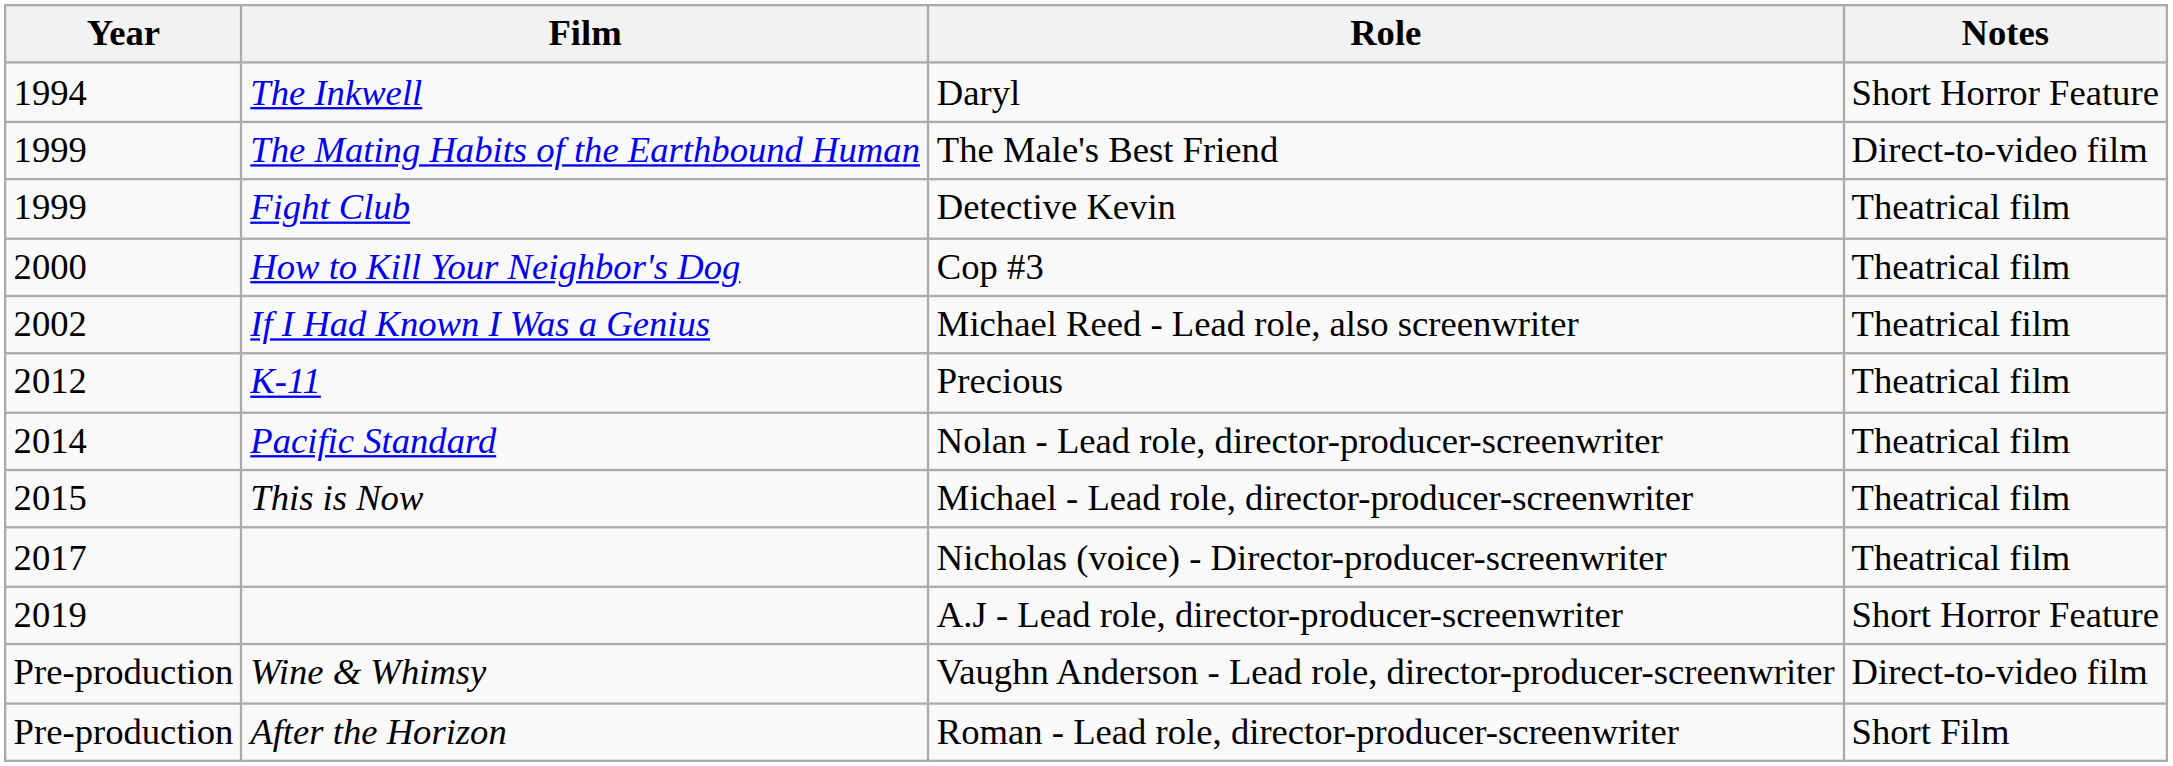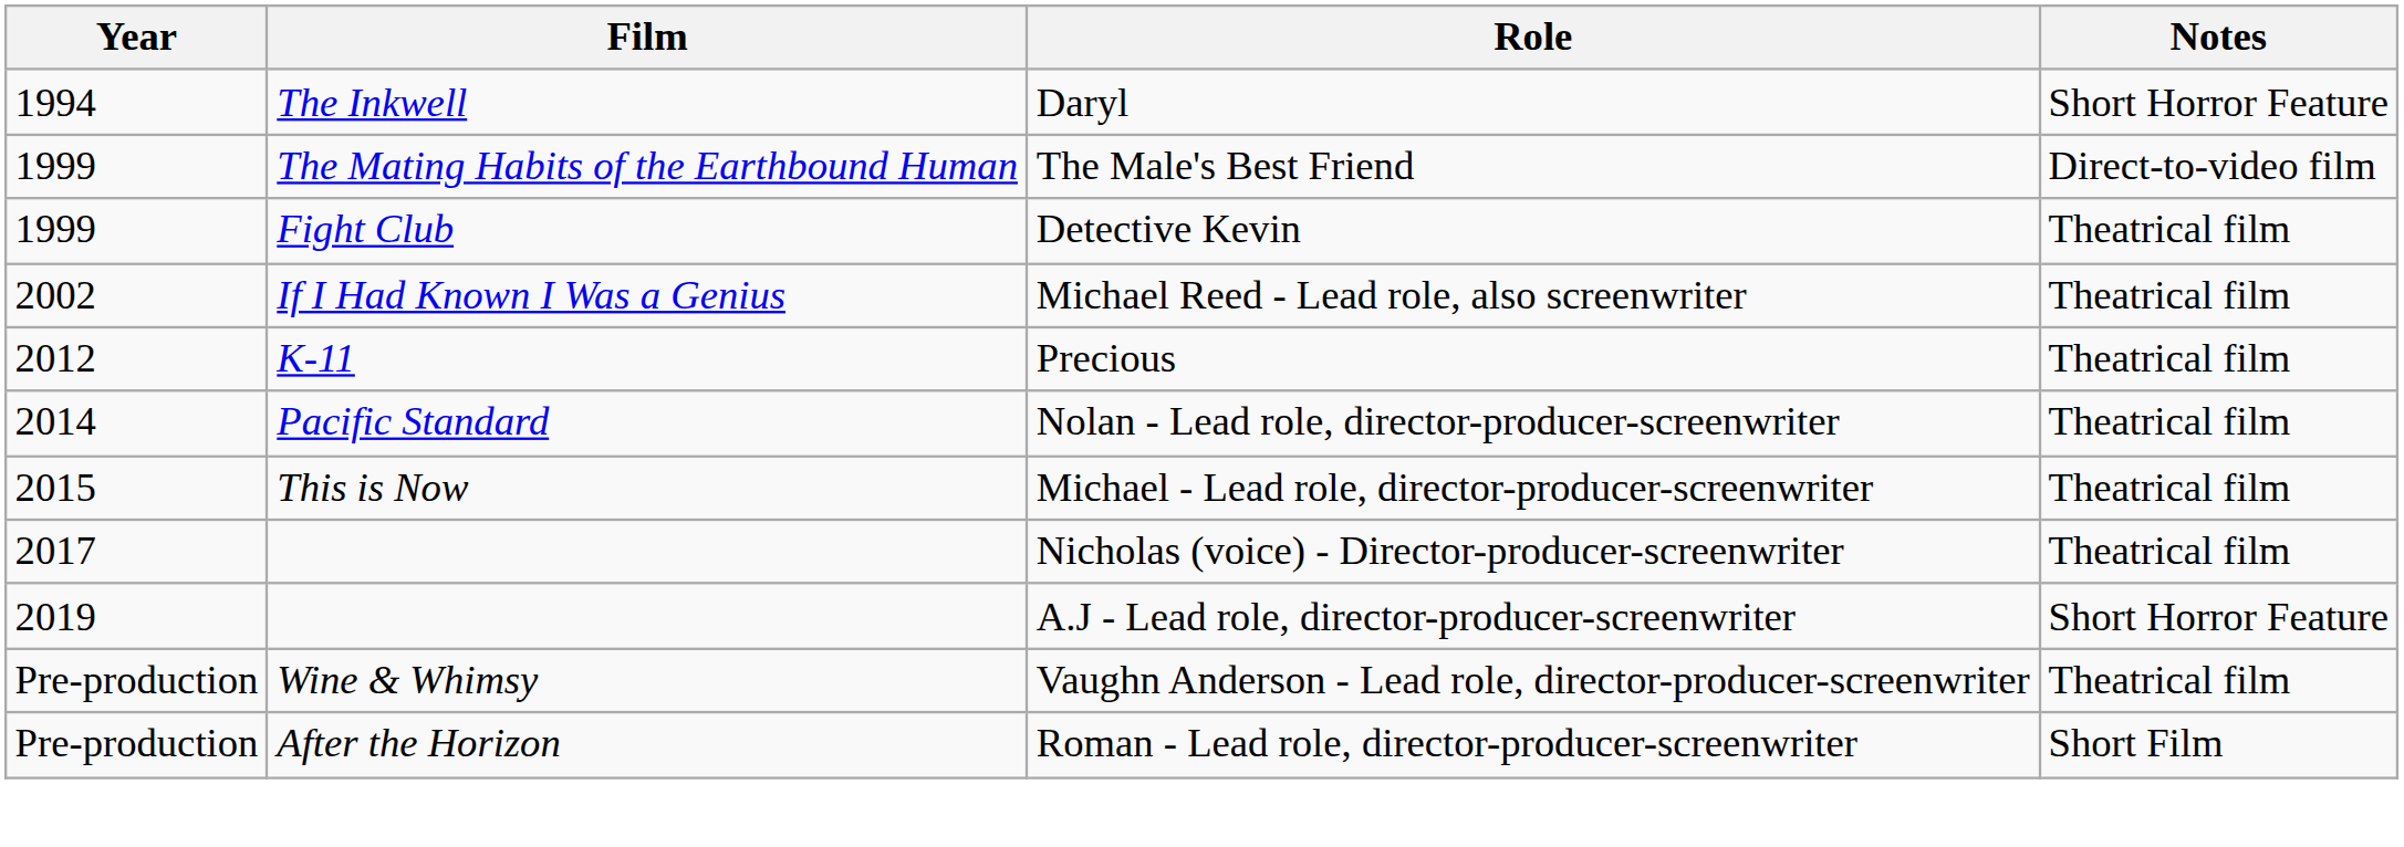- row: 2000 | How to Kill Your Neighbor's Dog | Cop #3 | Theatrical film
Vaughn Anderson - Lead role, director-producer-screenwriter | Notes: Direct-to-video film -> Theatrical film
